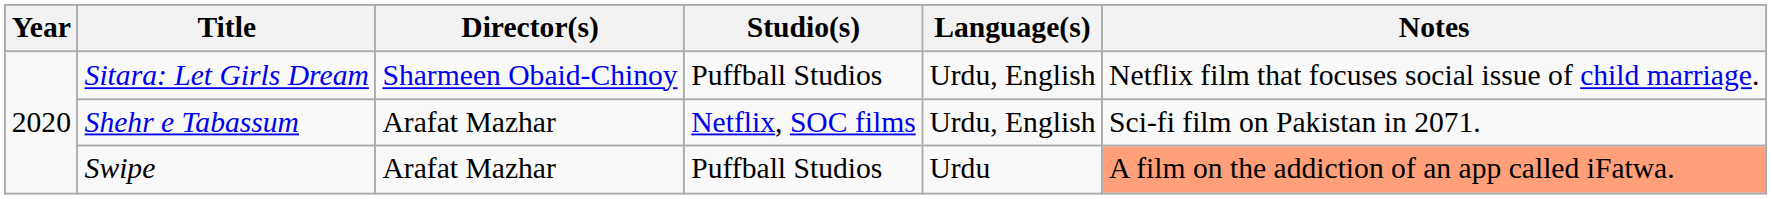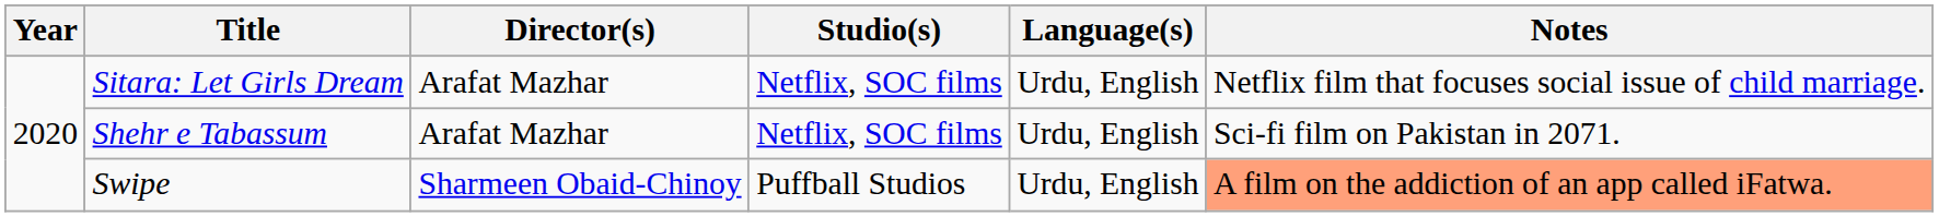Sitara: Let Girls Dream | Director(s): Sharmeen Obaid-Chinoy -> Arafat Mazhar
Sitara: Let Girls Dream | Studio(s): Puffball Studios -> Netflix, SOC films
Swipe | Director(s): Arafat Mazhar -> Sharmeen Obaid-Chinoy
Swipe | Language(s): Urdu -> Urdu, English
